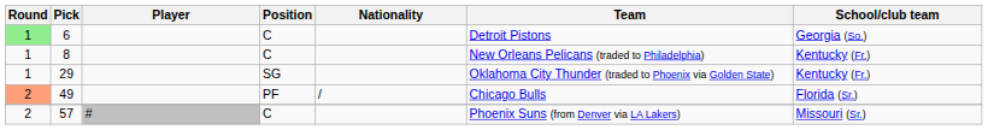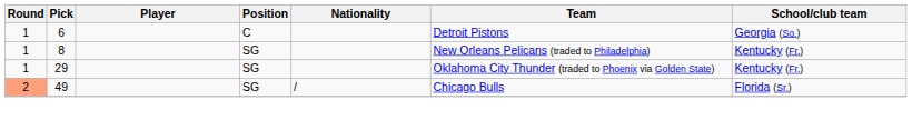6 | Round: lightgreen background -> no background
8 | Position: C -> SG
49 | Position: PF -> SG
- row: 2 | 57 | # | C | Phoenix Suns (from Denver via LA Lakers) | Missouri (Sr.)
